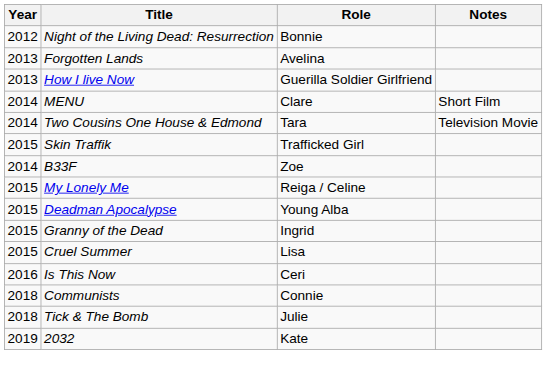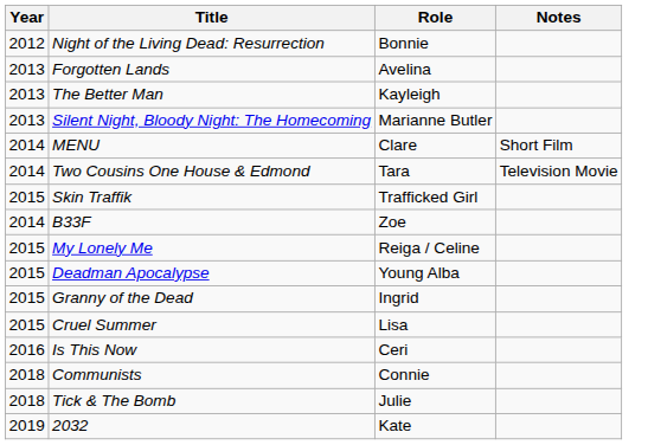+ row: 2013 | The Better Man | Kayleigh
+ row: 2013 | Silent Night, Bloody Night: The Homecoming | Marianne Butler
- row: 2013 | How I live Now | Guerilla Soldier Girlfriend
